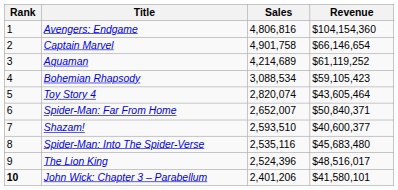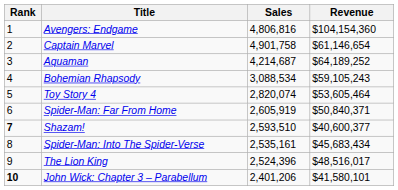Captain Marvel | Revenue: $66,146,654 -> $61,146,654
Aquaman | Sales: 4,214,689 -> 4,214,687
Aquaman | Revenue: $61,119,252 -> $64,189,252
Bohemian Rhapsody | Revenue: $59,105,423 -> $59,105,243
Toy Story 4 | Revenue: $43,605,464 -> $53,605,464
Spider-Man: Far From Home | Sales: 2,652,007 -> 2,605,919
Shazam! | Rank: normal -> bold
Spider-Man: Into The Spider-Verse | Sales: 2,535,116 -> 2,535,161
Spider-Man: Into The Spider-Verse | Revenue: $45,683,480 -> $45,683,434
